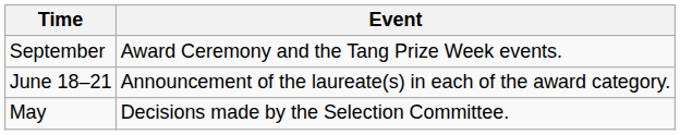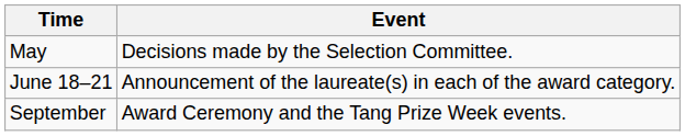rows swapped: May <-> September
